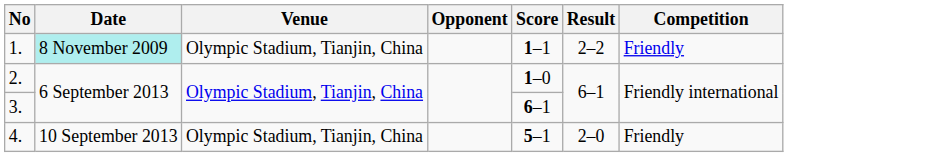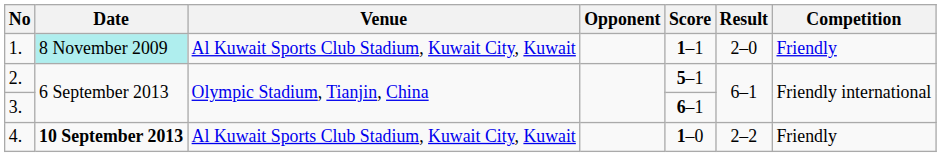1. | Venue: Olympic Stadium, Tianjin, China -> Al Kuwait Sports Club Stadium, Kuwait City, Kuwait
1. | Result: 2–2 -> 2–0
2. | Score: 1–0 -> 5–1
4. | Date: normal -> bold
4. | Venue: Olympic Stadium, Tianjin, China -> Al Kuwait Sports Club Stadium, Kuwait City, Kuwait
4. | Score: 5–1 -> 1–0
4. | Result: 2–0 -> 2–2
